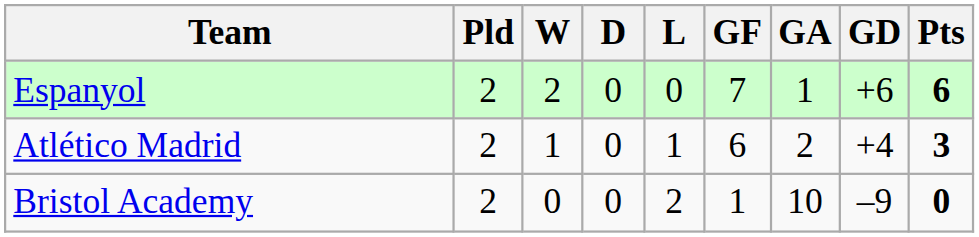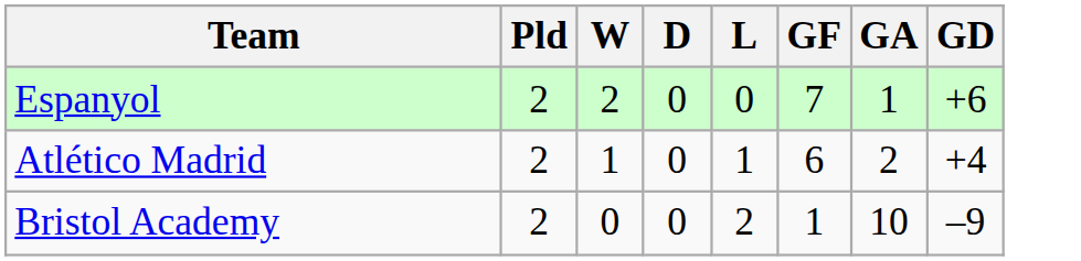- column: Pts | 6 | 3 | 0
